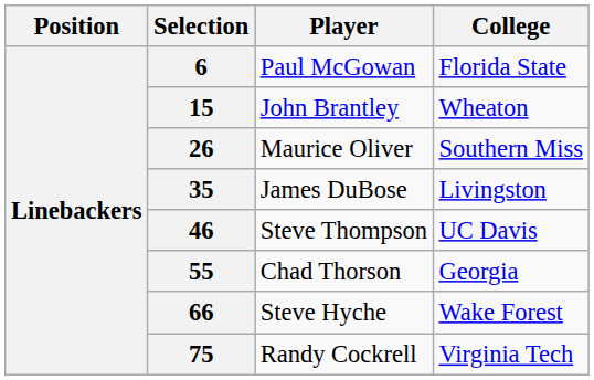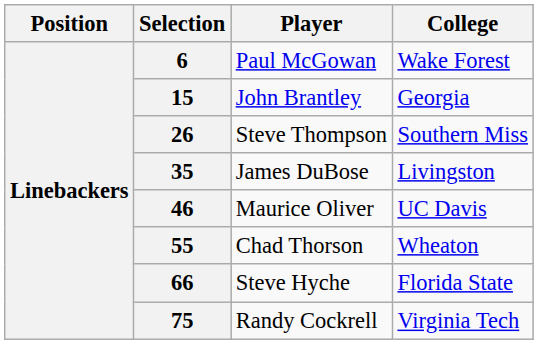6 | College: Florida State -> Wake Forest
15 | College: Wheaton -> Georgia
26 | Player: Maurice Oliver -> Steve Thompson
46 | Player: Steve Thompson -> Maurice Oliver
55 | College: Georgia -> Wheaton
66 | College: Wake Forest -> Florida State
